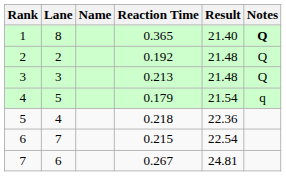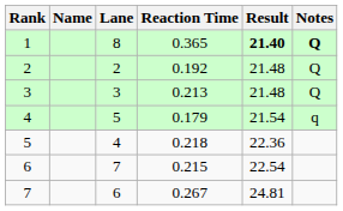columns swapped: Lane <-> Name
1 | Result: normal -> bold
